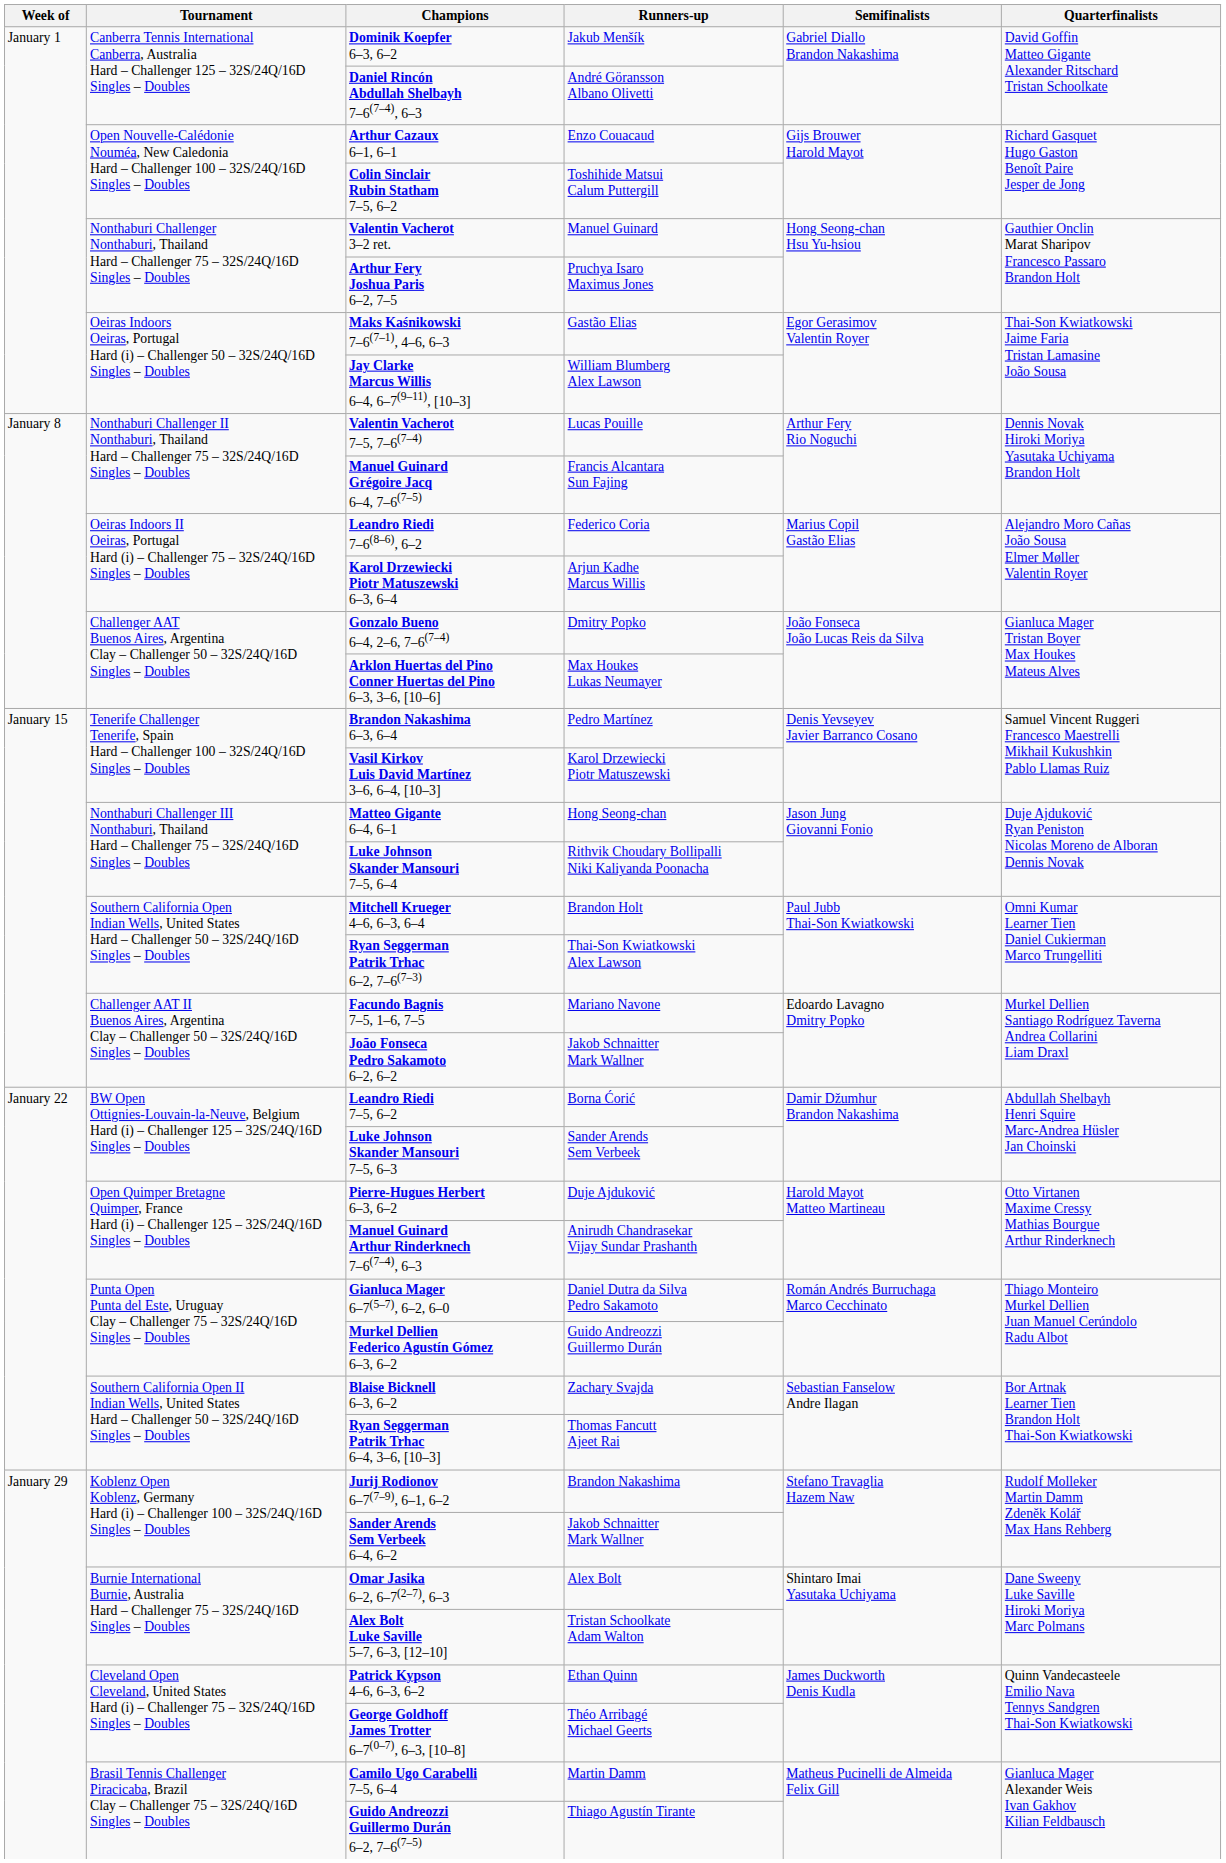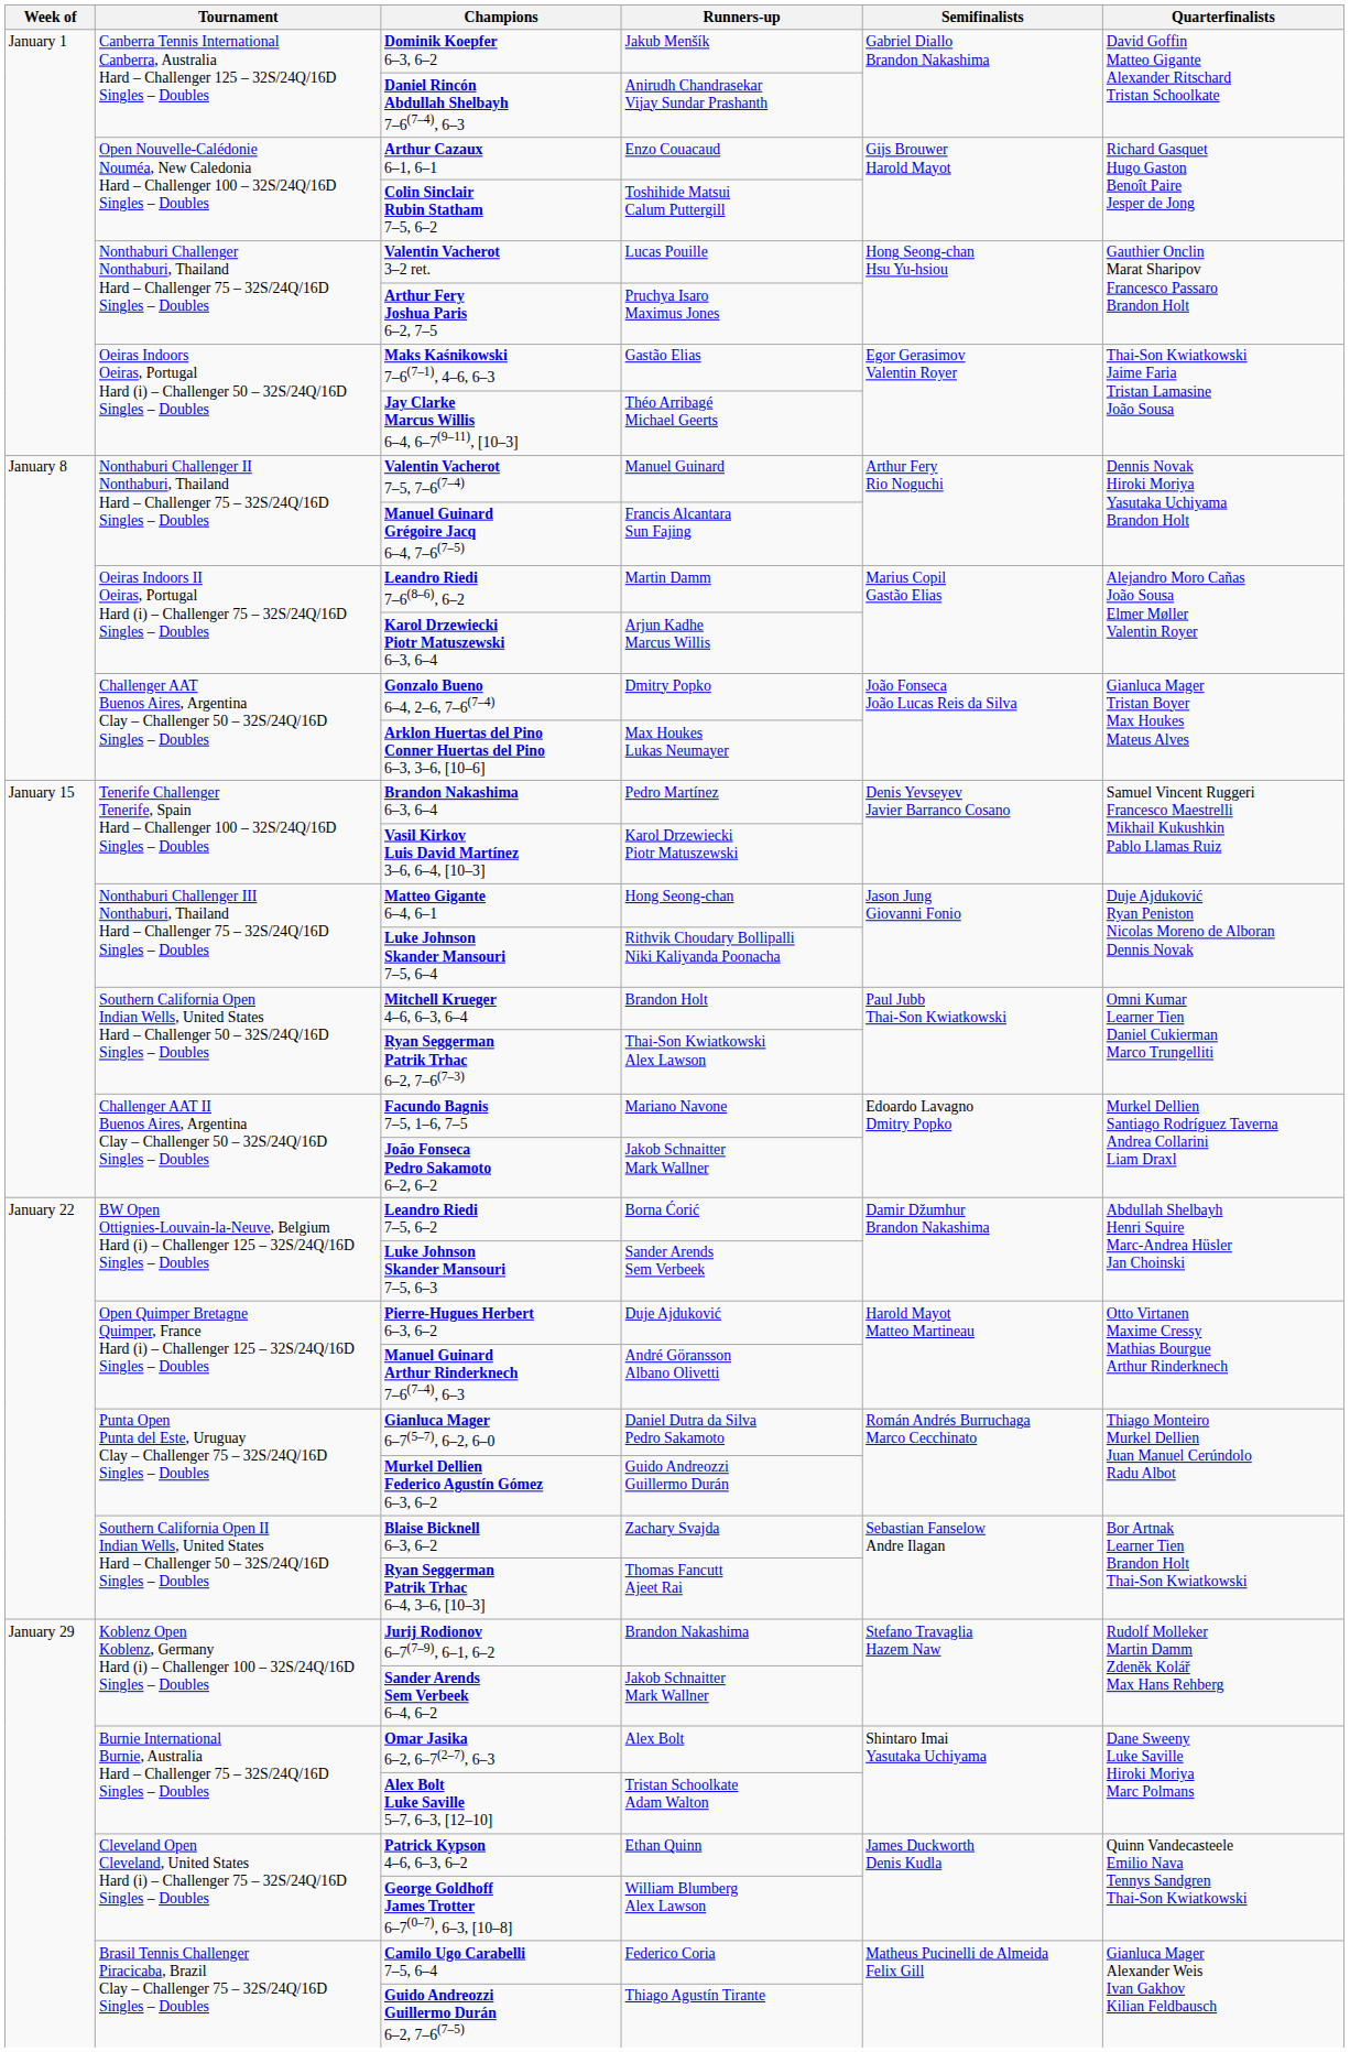Daniel Rincón Abdullah Shelbayh 7–6(7–4), 6–3 | Runners-up: André Göransson Albano Olivetti -> Anirudh Chandrasekar Vijay Sundar Prashanth
Valentin Vacherot 3–2 ret. | Runners-up: Manuel Guinard -> Lucas Pouille
Jay Clarke Marcus Willis 6–4, 6–7(9–11), [10–3] | Runners-up: William Blumberg Alex Lawson -> Théo Arribagé Michael Geerts
Valentin Vacherot 7–5, 7–6(7–4) | Runners-up: Lucas Pouille -> Manuel Guinard
Leandro Riedi 7–6(8–6), 6–2 | Runners-up: Federico Coria -> Martin Damm
Manuel Guinard Arthur Rinderknech 7–6(7–4), 6–3 | Runners-up: Anirudh Chandrasekar Vijay Sundar Prashanth -> André Göransson Albano Olivetti
George Goldhoff James Trotter 6–7(0–7), 6–3, [10–8] | Runners-up: Théo Arribagé Michael Geerts -> William Blumberg Alex Lawson
Camilo Ugo Carabelli 7–5, 6–4 | Runners-up: Martin Damm -> Federico Coria
